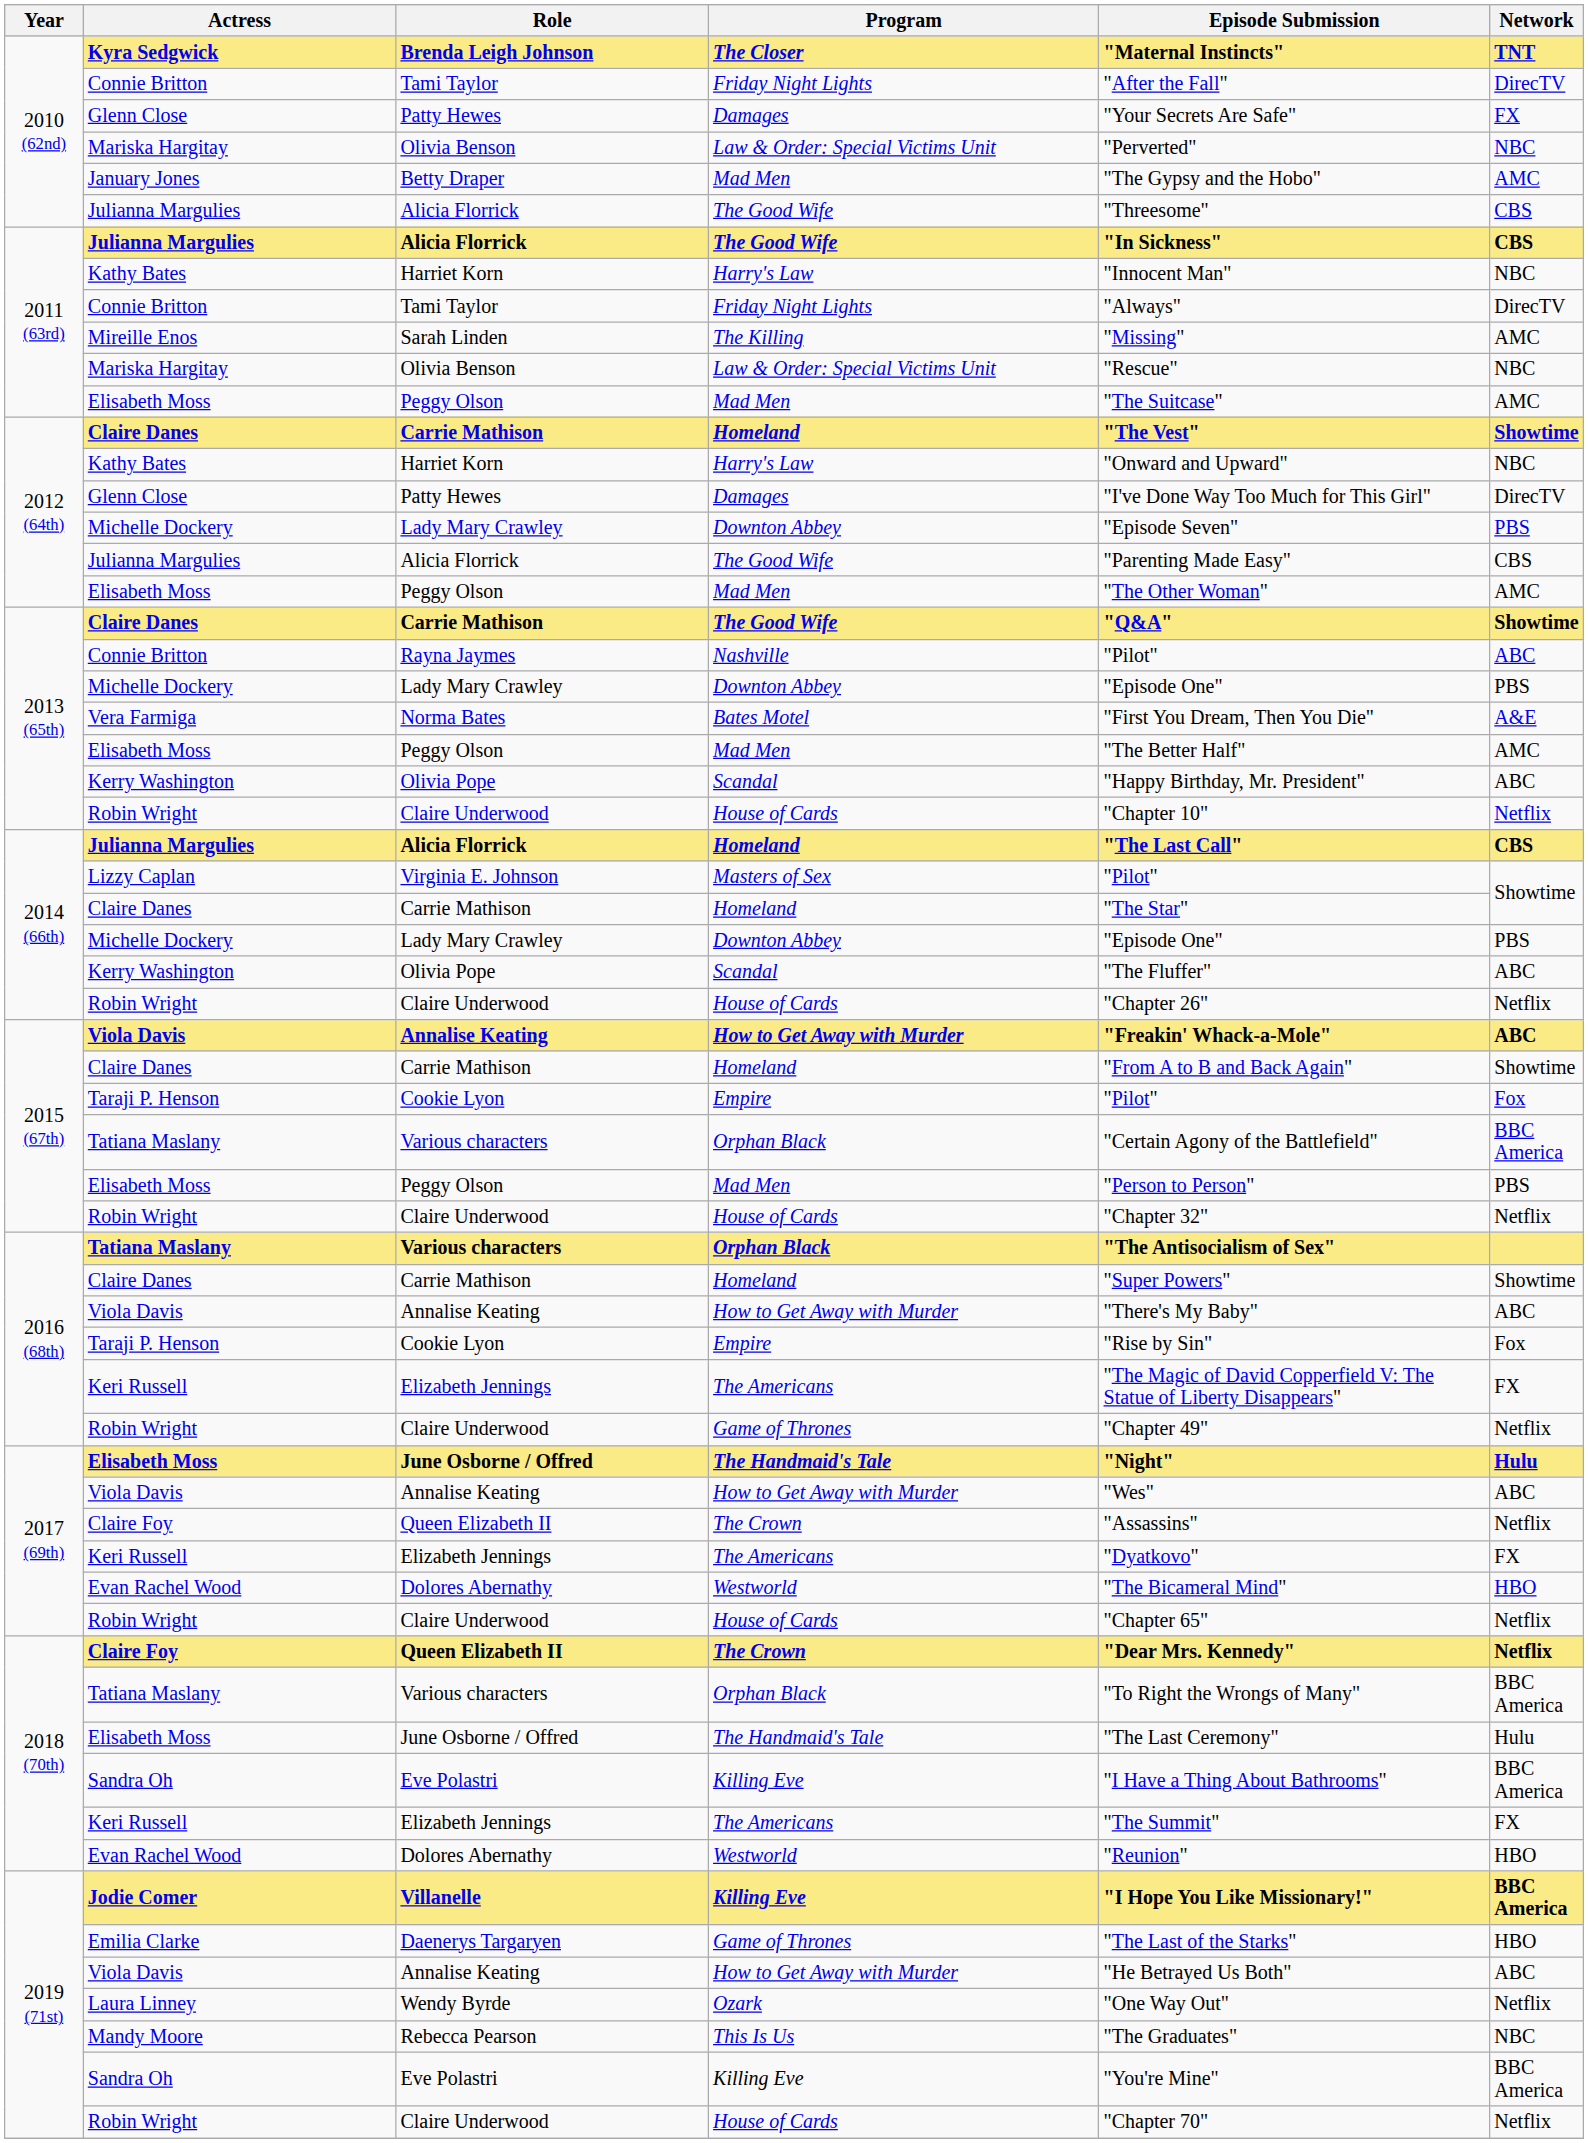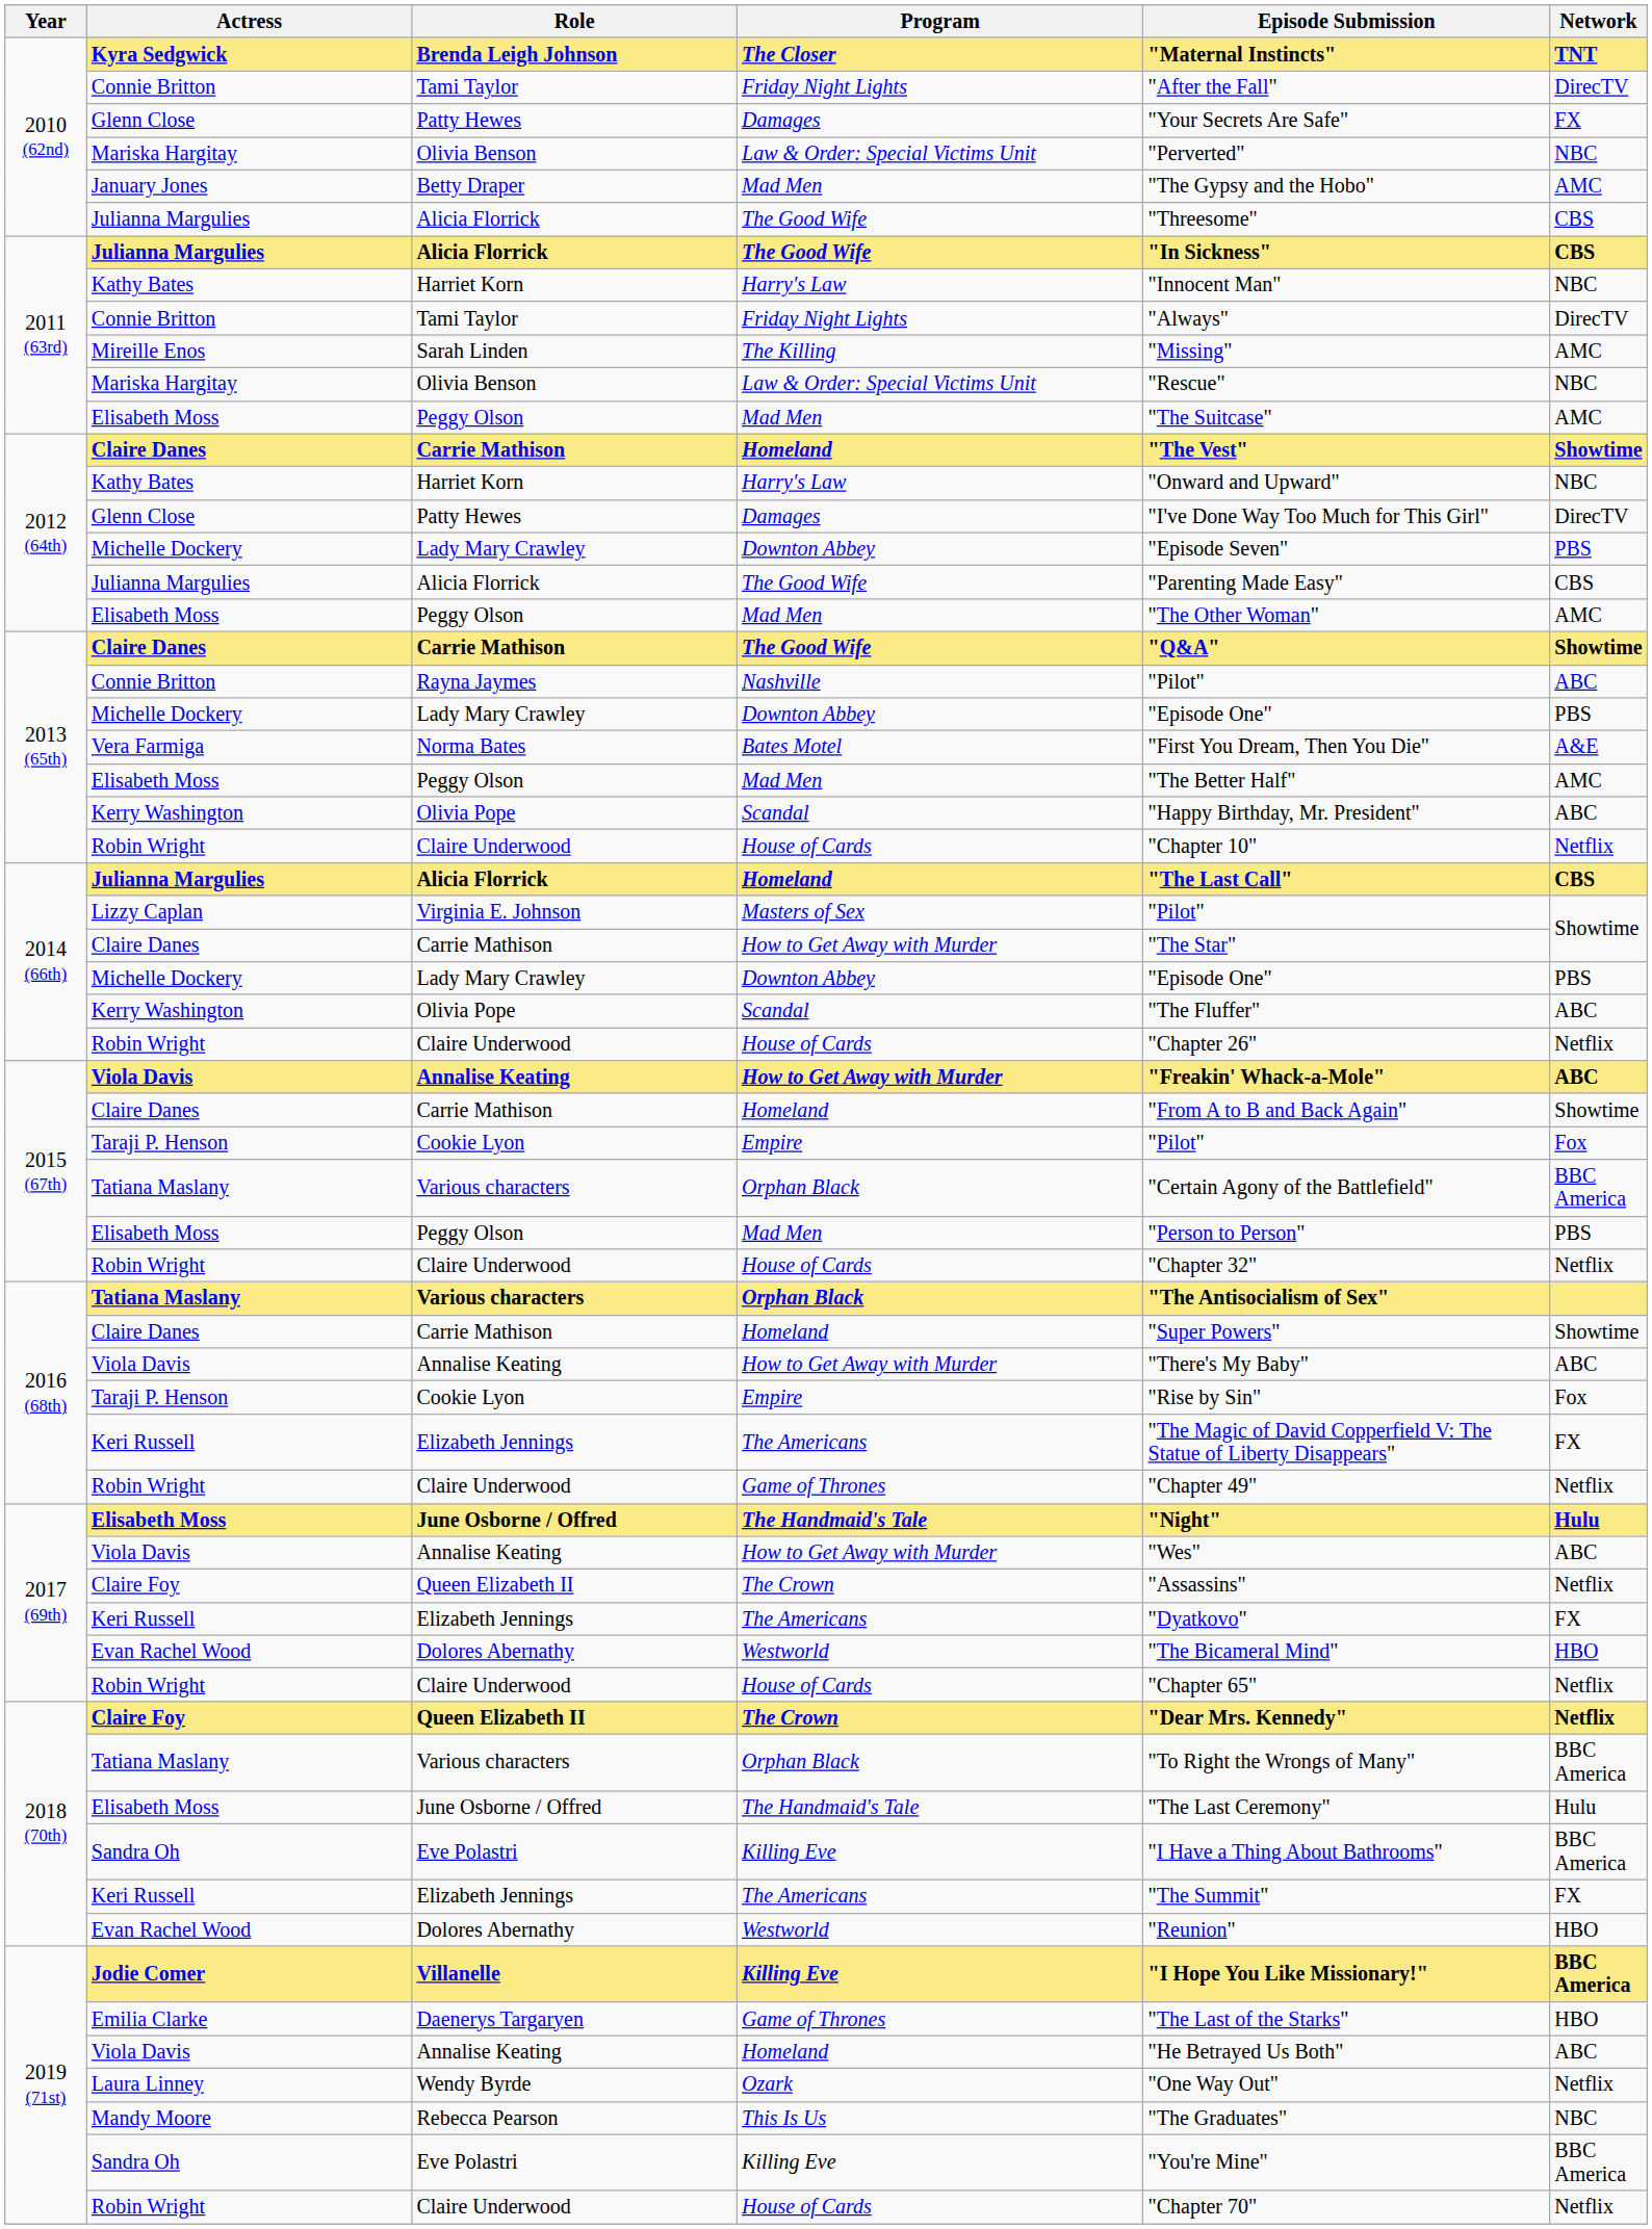2014 (66th) / Carrie Mathison | Program: Homeland -> How to Get Away with Murder
2019 (71st) / Annalise Keating | Program: How to Get Away with Murder -> Homeland
